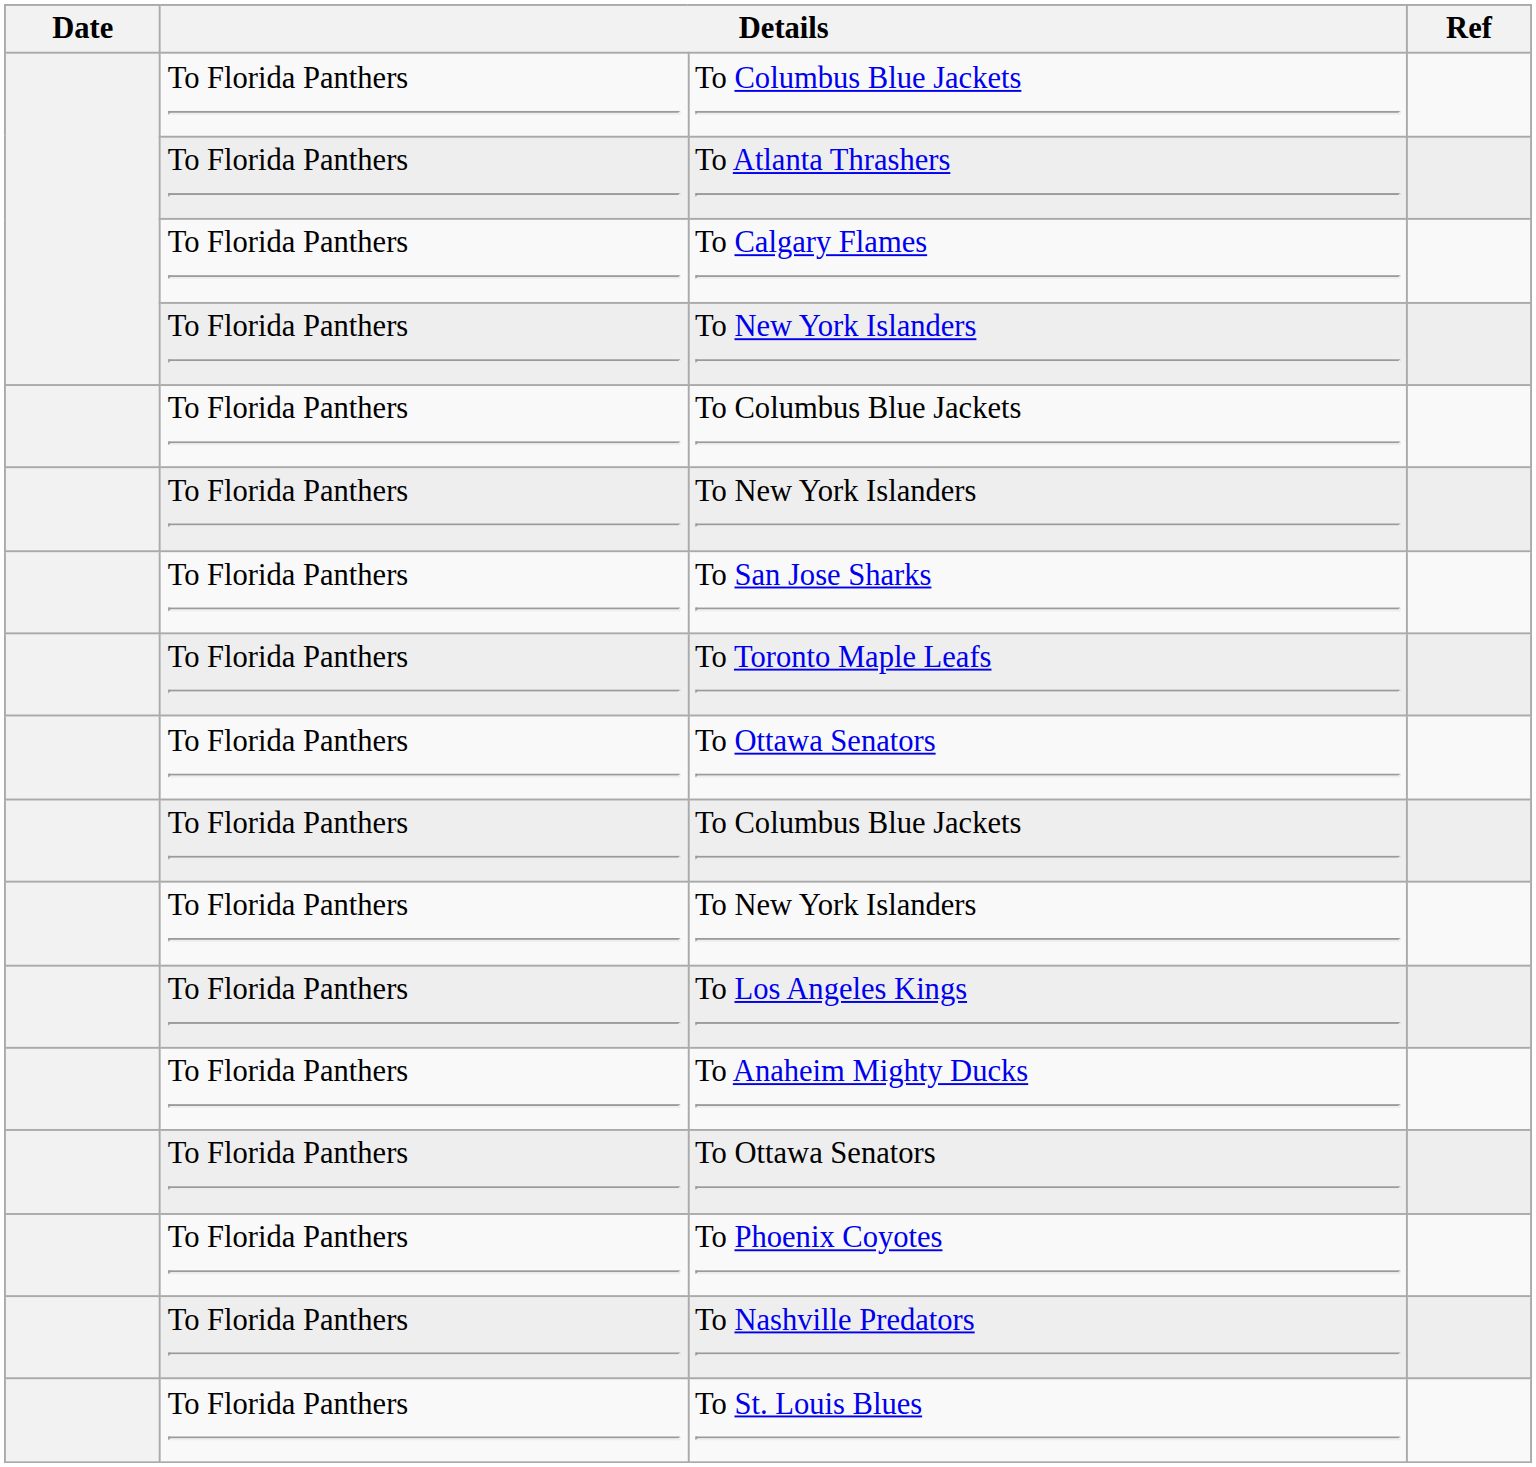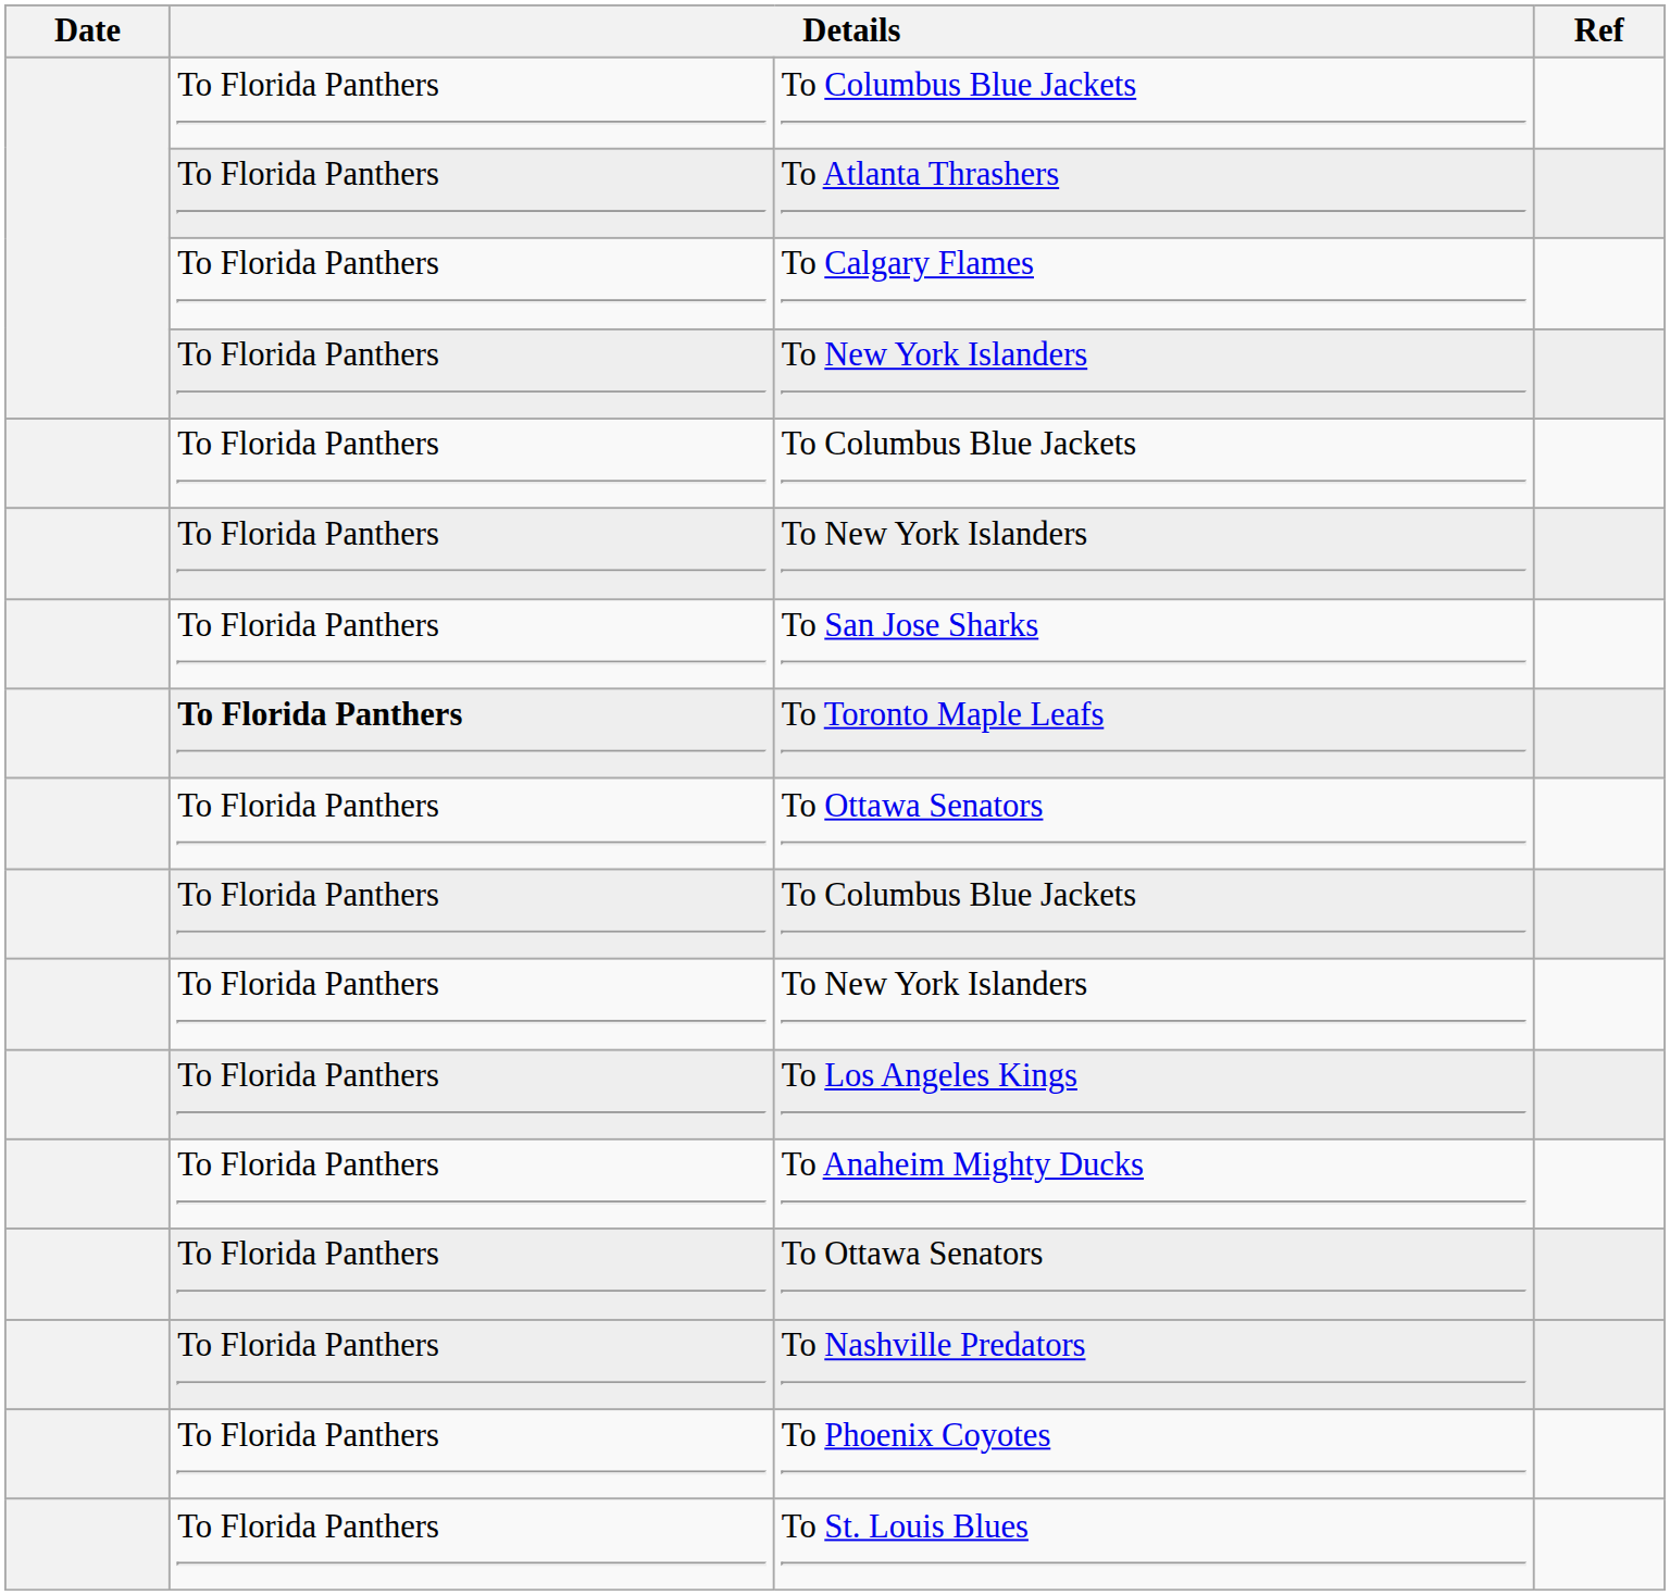To Toronto Maple Leafs | column 2: normal -> bold
rows swapped: To Phoenix Coyotes <-> To Nashville Predators
